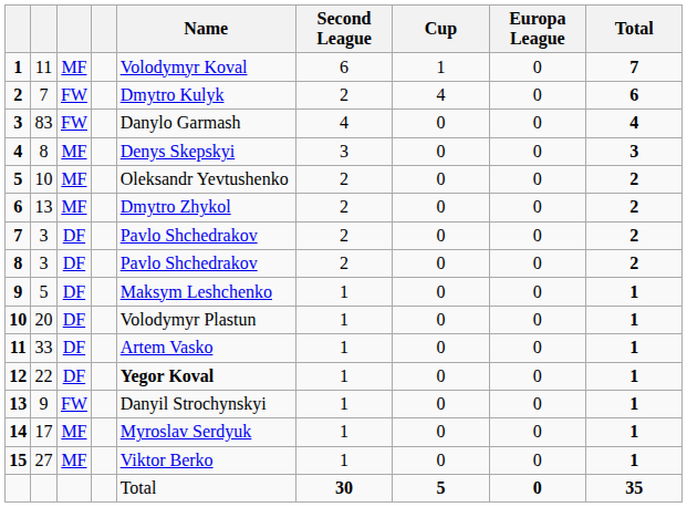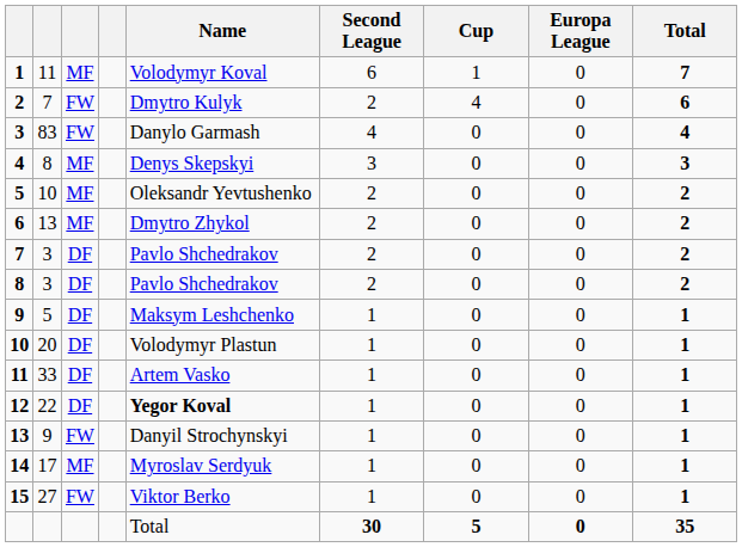15 | column 3: MF -> FW
